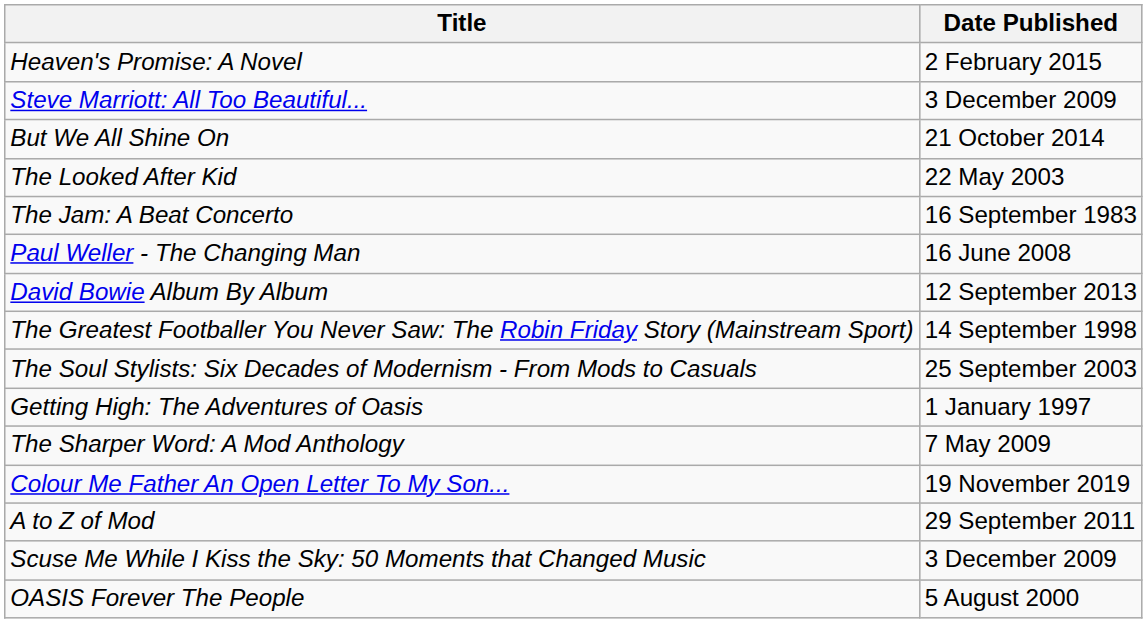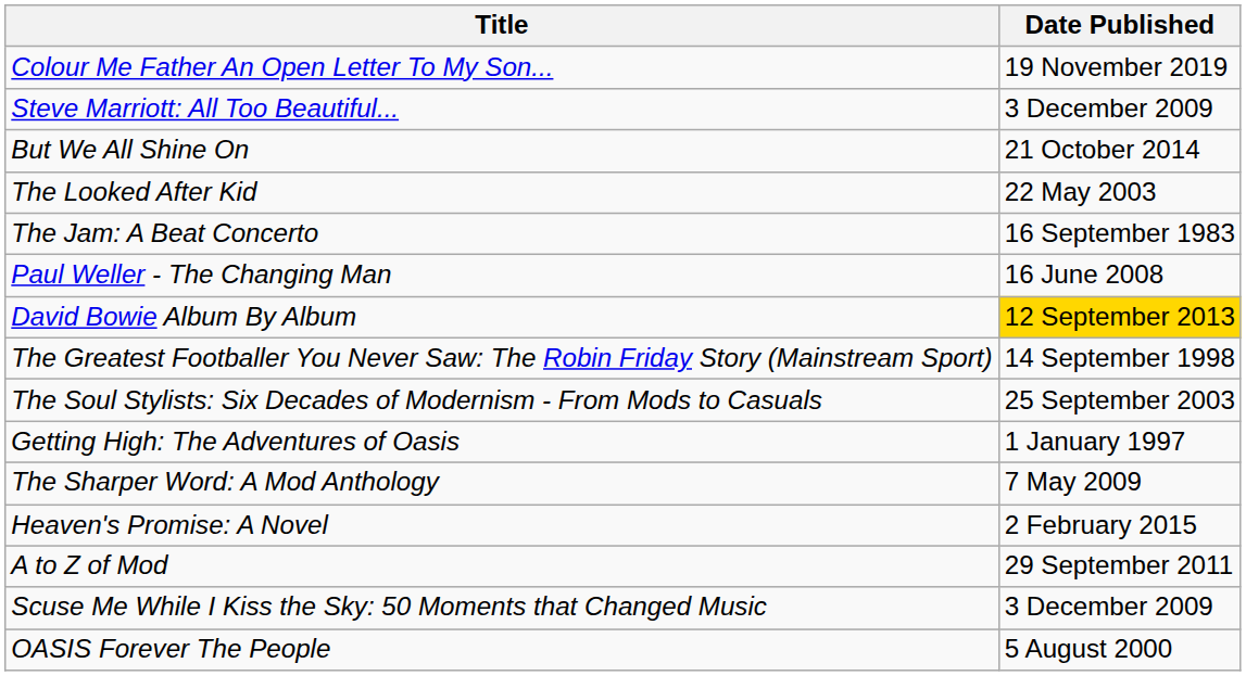rows swapped: Colour Me Father An Open Letter To My Son... <-> Heaven's Promise: A Novel
David Bowie Album By Album | Date Published: no background -> gold background
